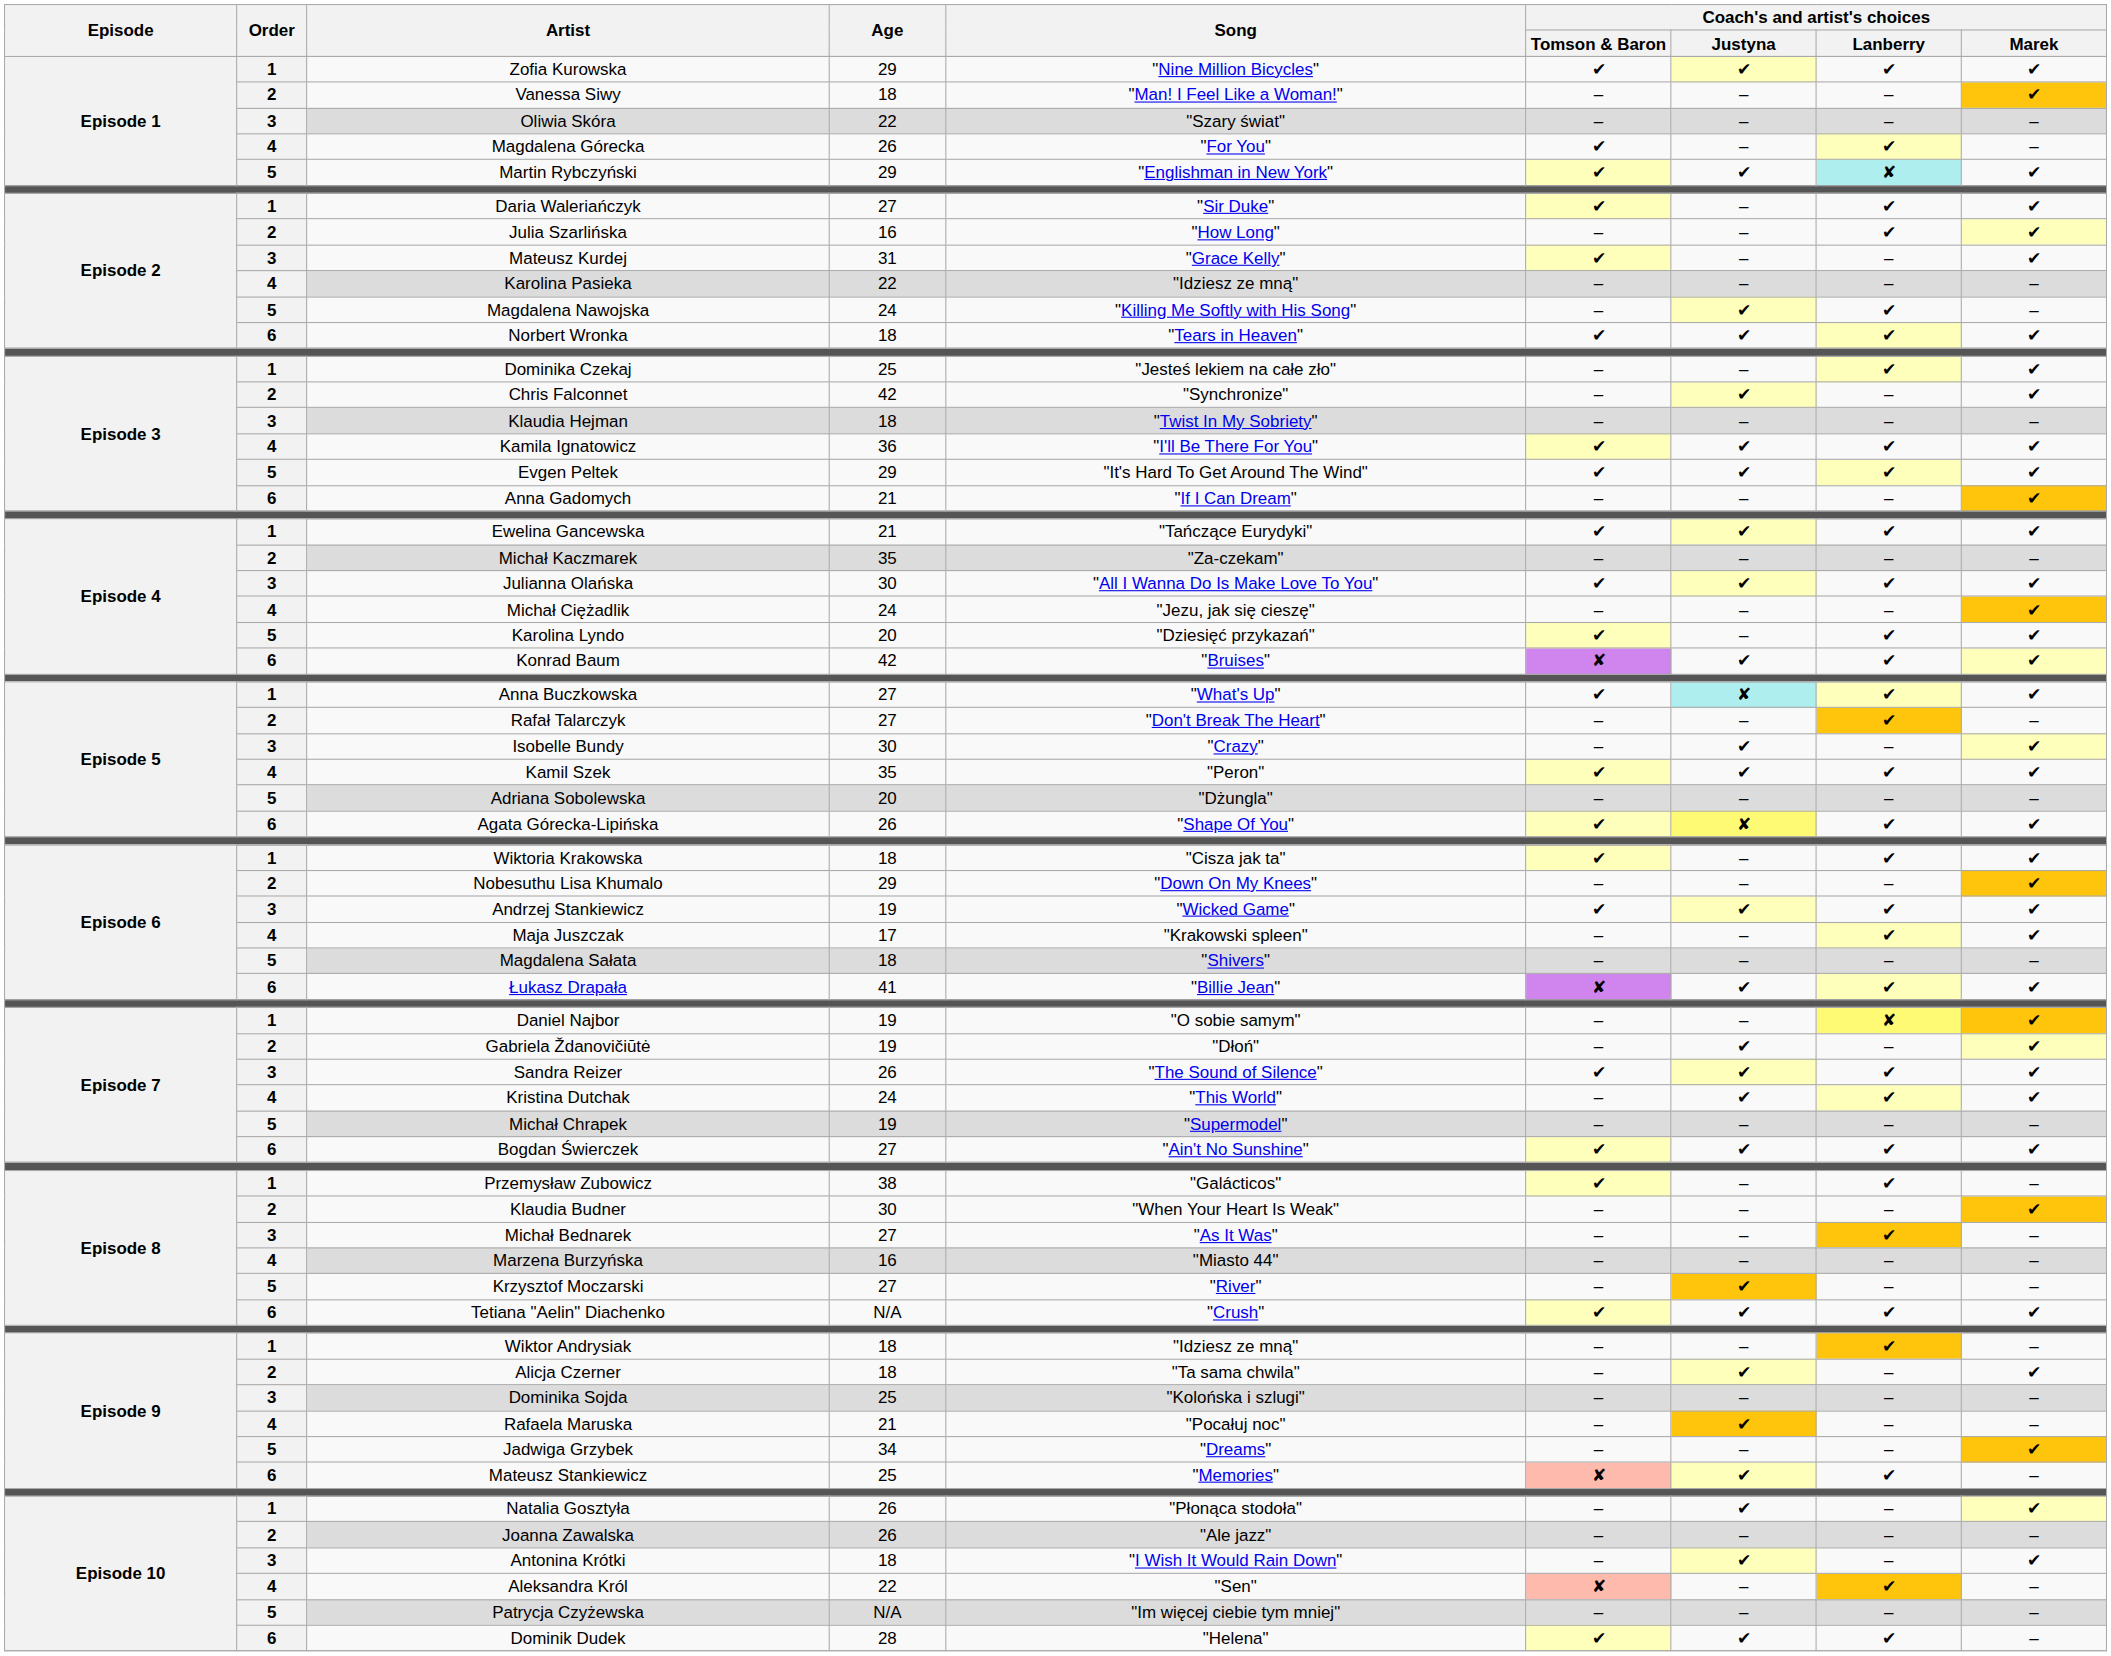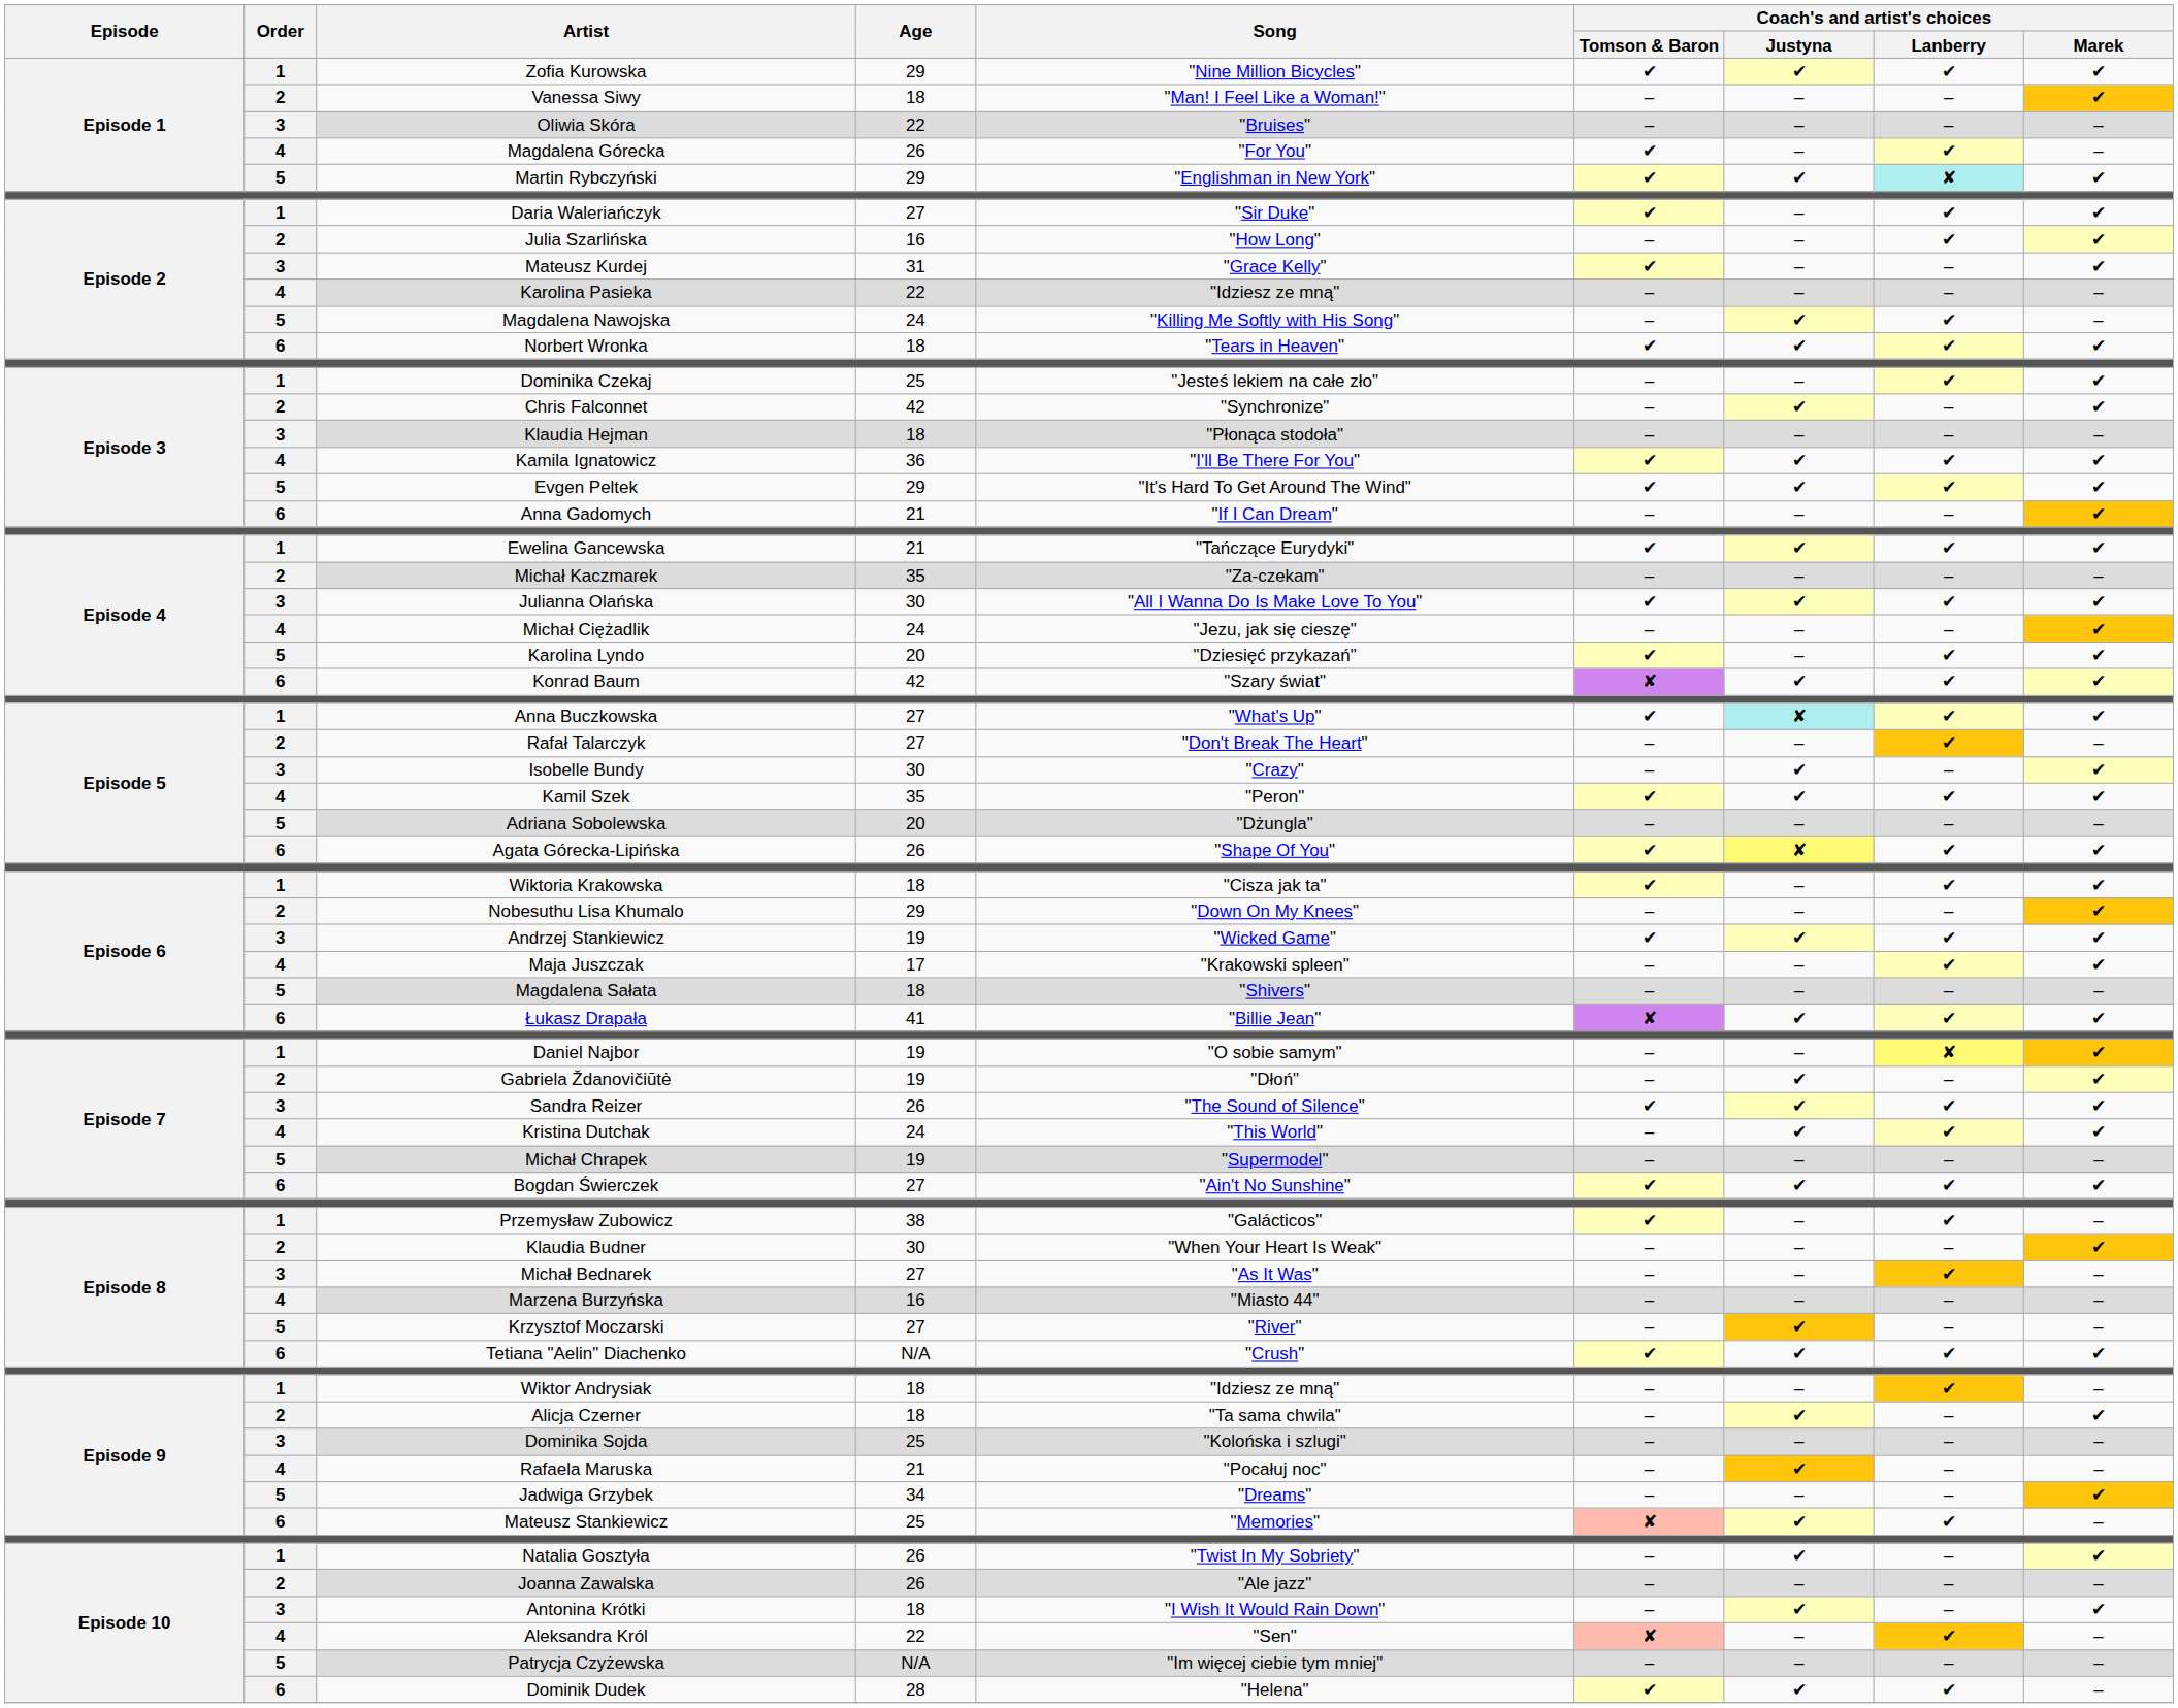Oliwia Skóra | Song: "Szary świat" -> "Bruises"
Klaudia Hejman | Song: "Twist In My Sobriety" -> "Płonąca stodoła"
Konrad Baum | Song: "Bruises" -> "Szary świat"
Natalia Gosztyła | Song: "Płonąca stodoła" -> "Twist In My Sobriety"
